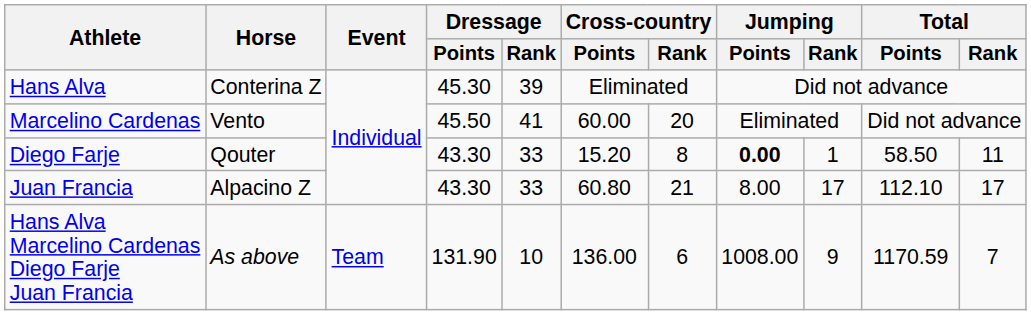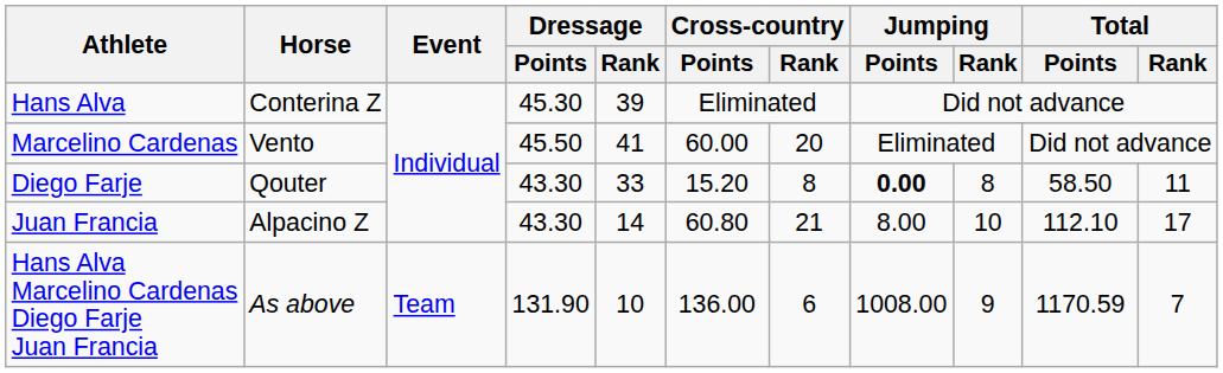Diego Farje | Jumping / Rank: 1 -> 8
Juan Francia | Dressage / Rank: 33 -> 14
Juan Francia | Jumping / Rank: 17 -> 10
